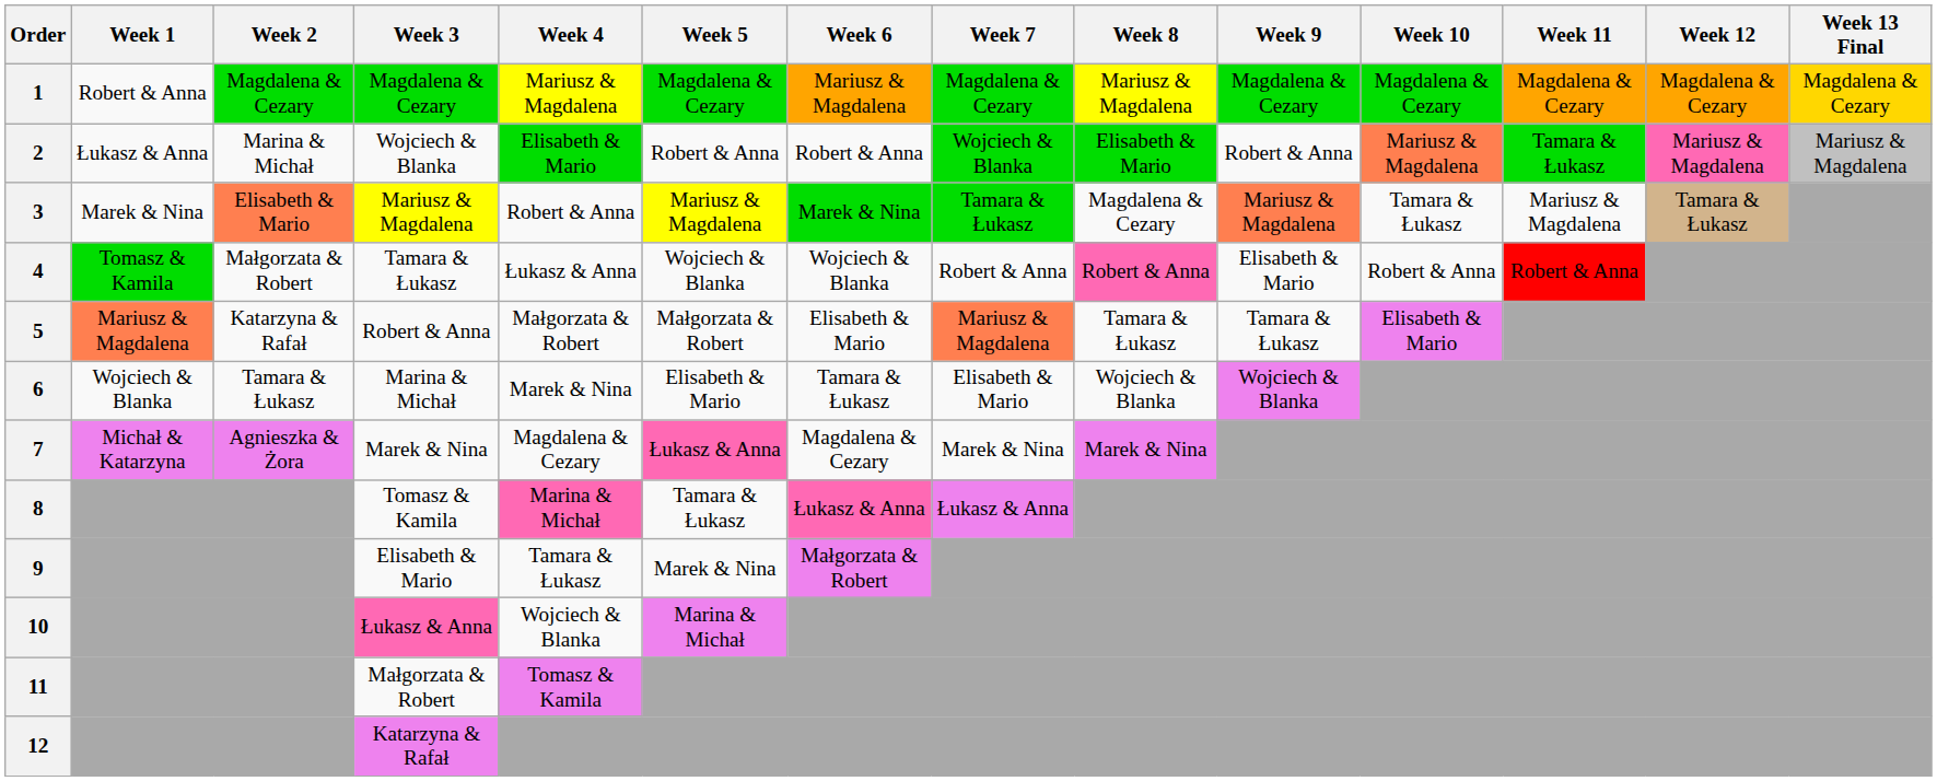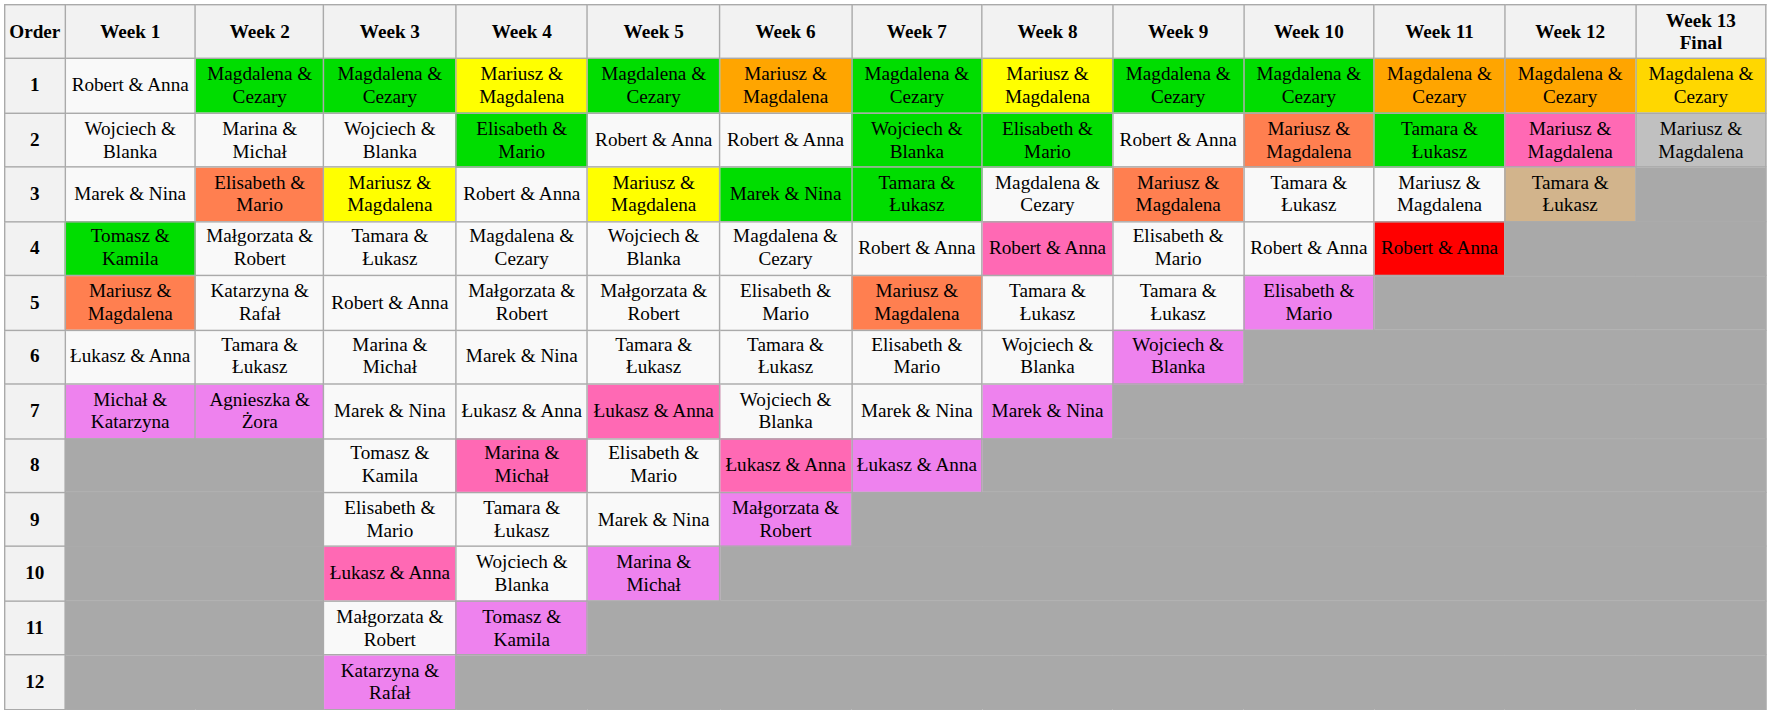2 | Week 1: Łukasz & Anna -> Wojciech & Blanka
4 | Week 4: Łukasz & Anna -> Magdalena & Cezary
4 | Week 6: Wojciech & Blanka -> Magdalena & Cezary
6 | Week 1: Wojciech & Blanka -> Łukasz & Anna
6 | Week 5: Elisabeth & Mario -> Tamara & Łukasz
7 | Week 4: Magdalena & Cezary -> Łukasz & Anna
7 | Week 6: Magdalena & Cezary -> Wojciech & Blanka
8 | Week 5: Tamara & Łukasz -> Elisabeth & Mario
